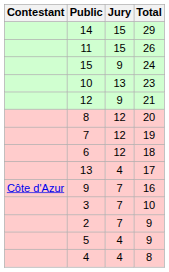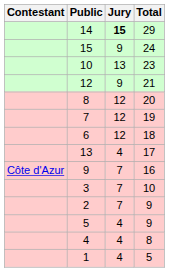14 | Jury: normal -> bold
- row: 11 | 15 | 26
+ row: 1 | 4 | 5
